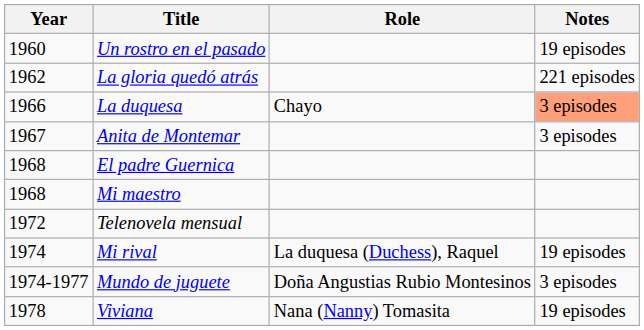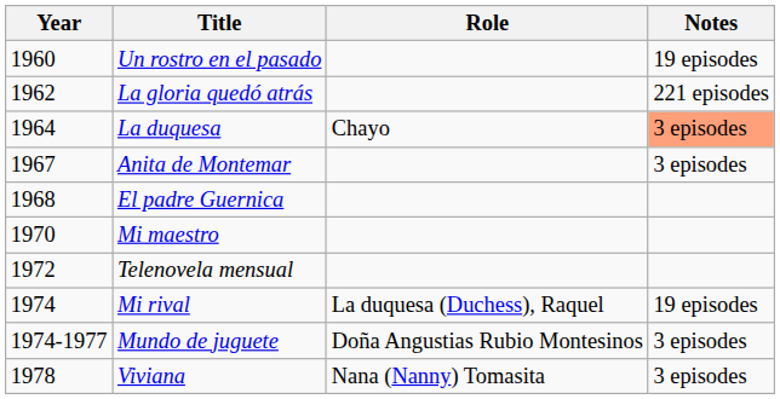La duquesa | Year: 1966 -> 1964
Mi maestro | Year: 1968 -> 1970
Viviana | Notes: 19 episodes -> 3 episodes
